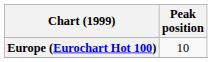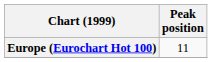Europe (Eurochart Hot 100) | Peak position: 10 -> 11
